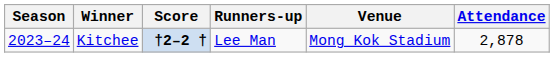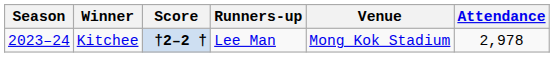Kitchee | Attendance: 2,878 -> 2,978
